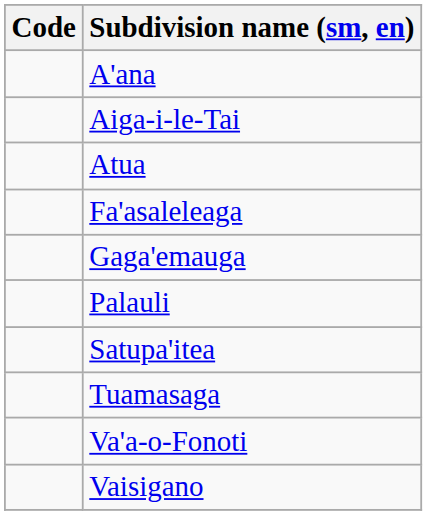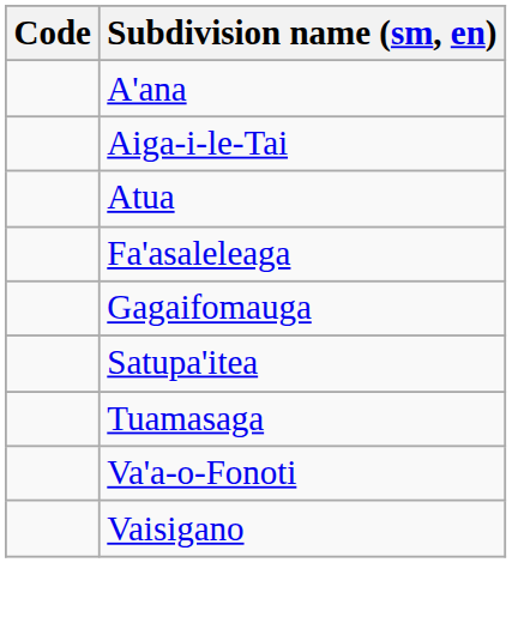- row: Gaga'emauga
+ row: Gagaifomauga
- row: Palauli
